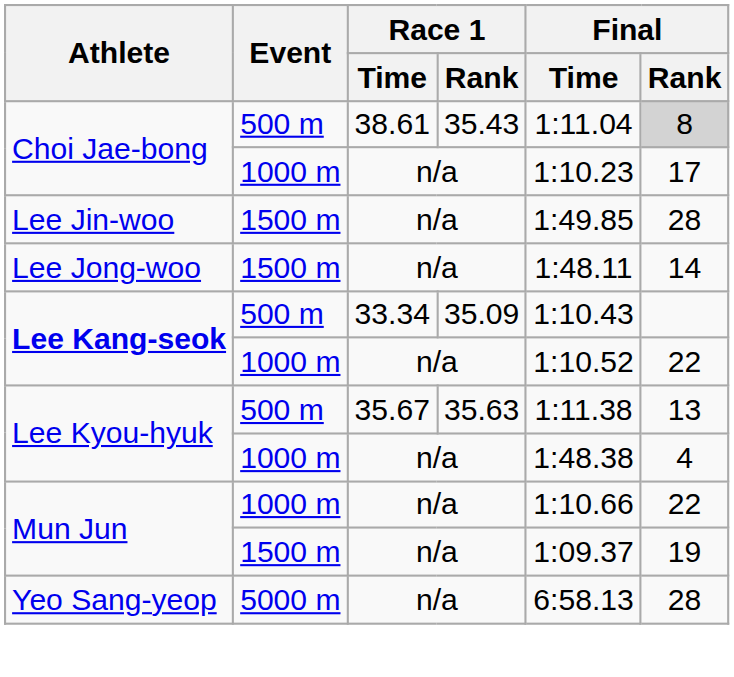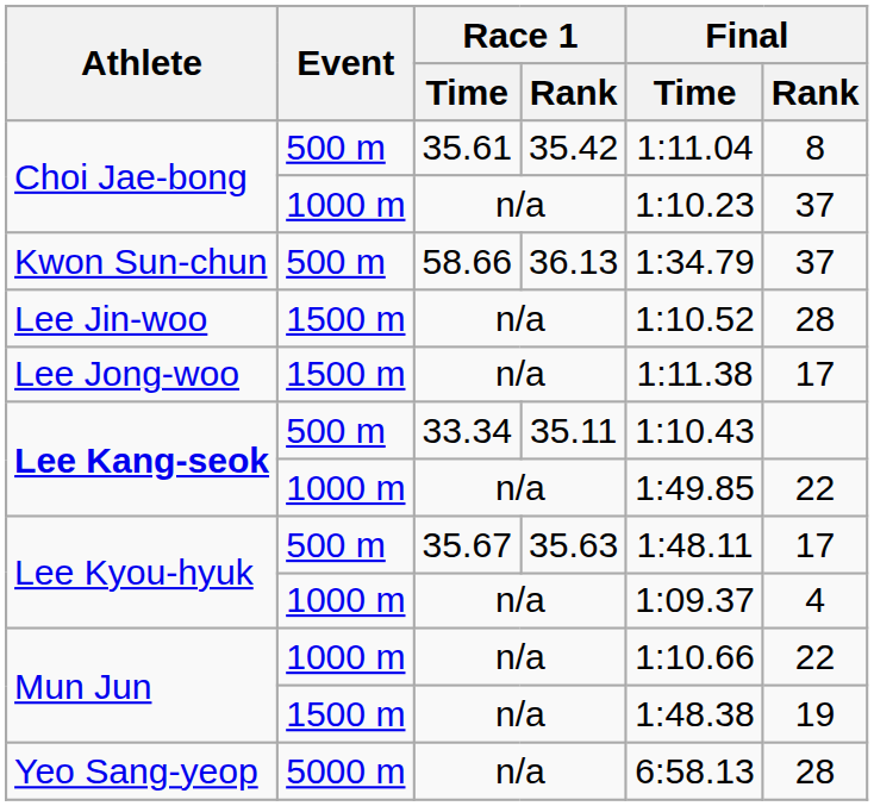Choi Jae-bong / 500 m | Race 1 / Time: 38.61 -> 35.61
Choi Jae-bong / 500 m | Race 1 / Rank: 35.43 -> 35.42
Choi Jae-bong / 500 m | Final / Rank: lightgrey background -> no background
Choi Jae-bong / 1000 m | Final / Rank: 17 -> 37
+ row: Kwon Sun-chun | 500 m | 58.66 | 36.13 | 1:34.79 | 37
Lee Jin-woo | Final / Time: 1:49.85 -> 1:10.52
Lee Jong-woo | Final / Time: 1:48.11 -> 1:11.38
Lee Jong-woo | Final / Rank: 14 -> 17
Lee Kang-seok / 500 m | Race 1 / Rank: 35.09 -> 35.11
Lee Kang-seok / 1000 m | Final / Time: 1:10.52 -> 1:49.85
Lee Kyou-hyuk / 500 m | Final / Time: 1:11.38 -> 1:48.11
Lee Kyou-hyuk / 500 m | Final / Rank: 13 -> 17
Lee Kyou-hyuk / 1000 m | Final / Time: 1:48.38 -> 1:09.37
Mun Jun / 1500 m | Final / Time: 1:09.37 -> 1:48.38
